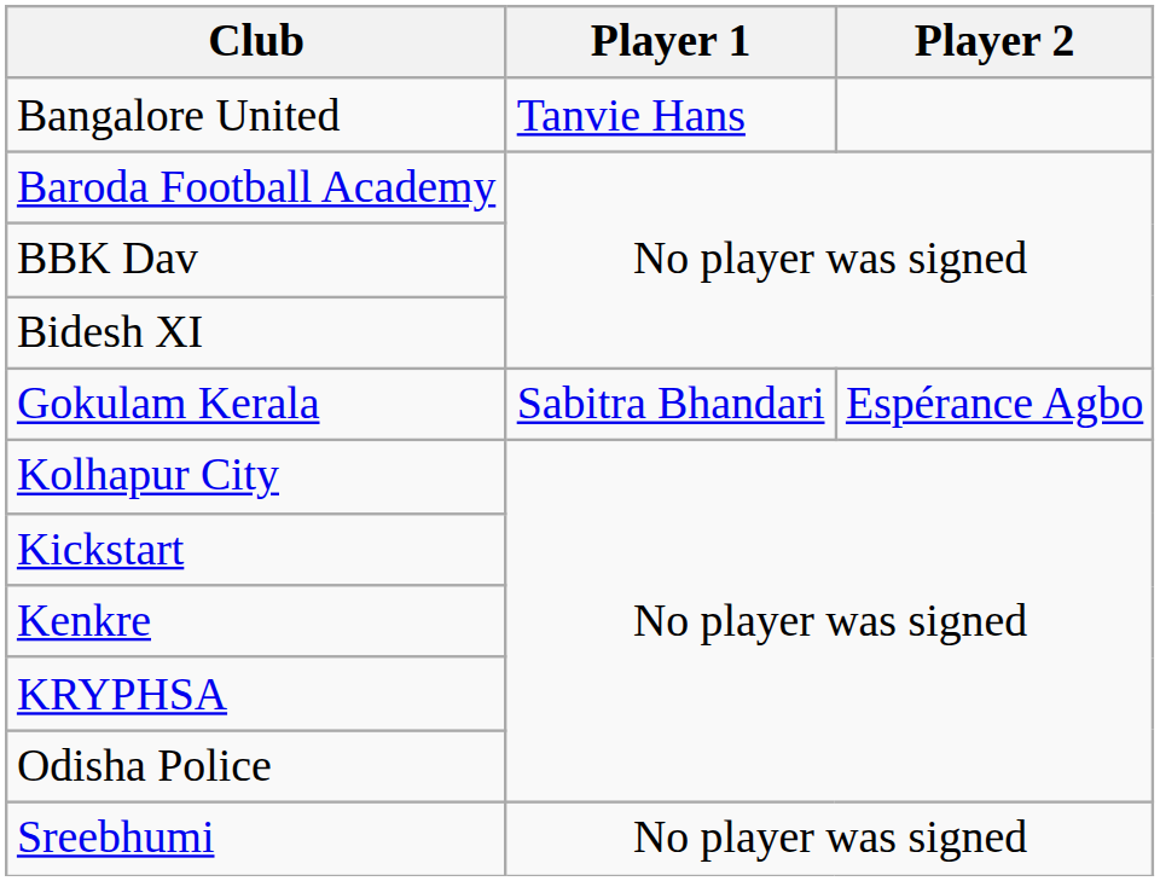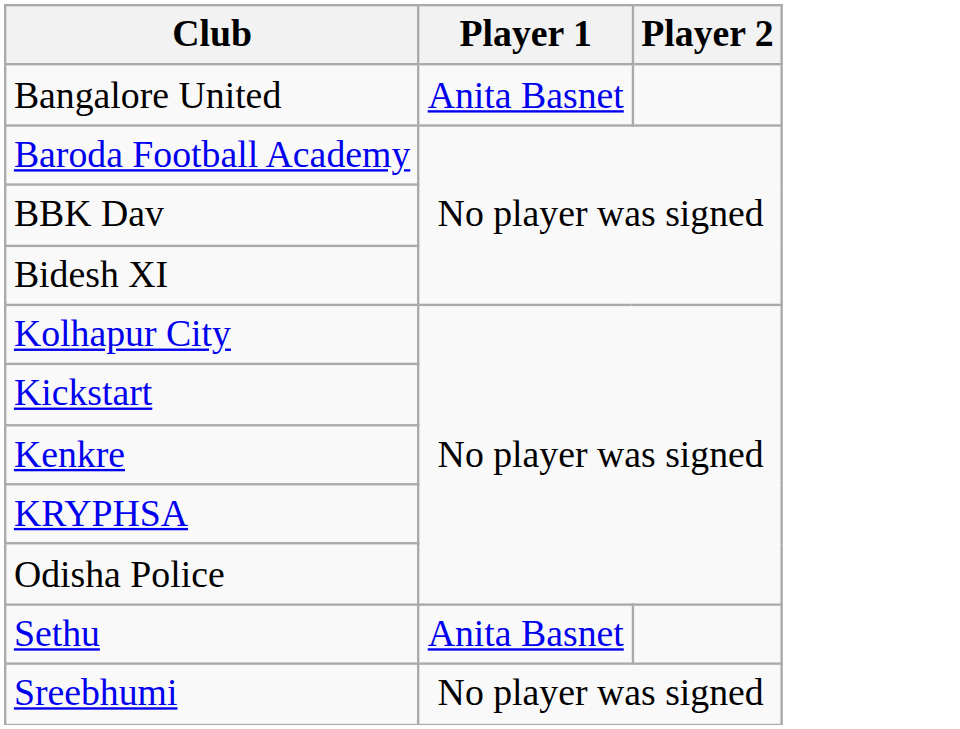Bangalore United | Player 1: Tanvie Hans -> Anita Basnet
- row: Gokulam Kerala | Sabitra Bhandari | Espérance Agbo
+ row: Sethu | Anita Basnet
